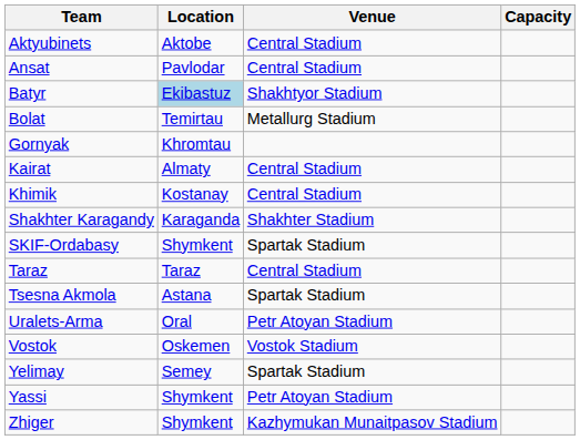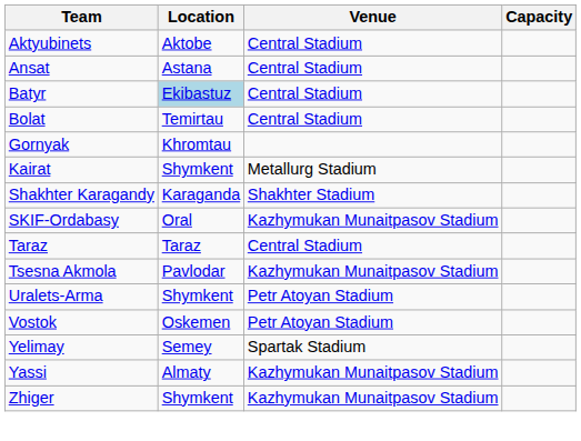Ansat | Location: Pavlodar -> Astana
Batyr | Venue: Shakhtyor Stadium -> Central Stadium
Bolat | Venue: Metallurg Stadium -> Central Stadium
Kairat | Location: Almaty -> Shymkent
Kairat | Venue: Central Stadium -> Metallurg Stadium
- row: Khimik | Kostanay | Central Stadium
SKIF-Ordabasy | Location: Shymkent -> Oral
SKIF-Ordabasy | Venue: Spartak Stadium -> Kazhymukan Munaitpasov Stadium
Tsesna Akmola | Location: Astana -> Pavlodar
Tsesna Akmola | Venue: Spartak Stadium -> Kazhymukan Munaitpasov Stadium
Uralets-Arma | Location: Oral -> Shymkent
Vostok | Venue: Vostok Stadium -> Petr Atoyan Stadium
Yassi | Location: Shymkent -> Almaty
Yassi | Venue: Petr Atoyan Stadium -> Kazhymukan Munaitpasov Stadium
